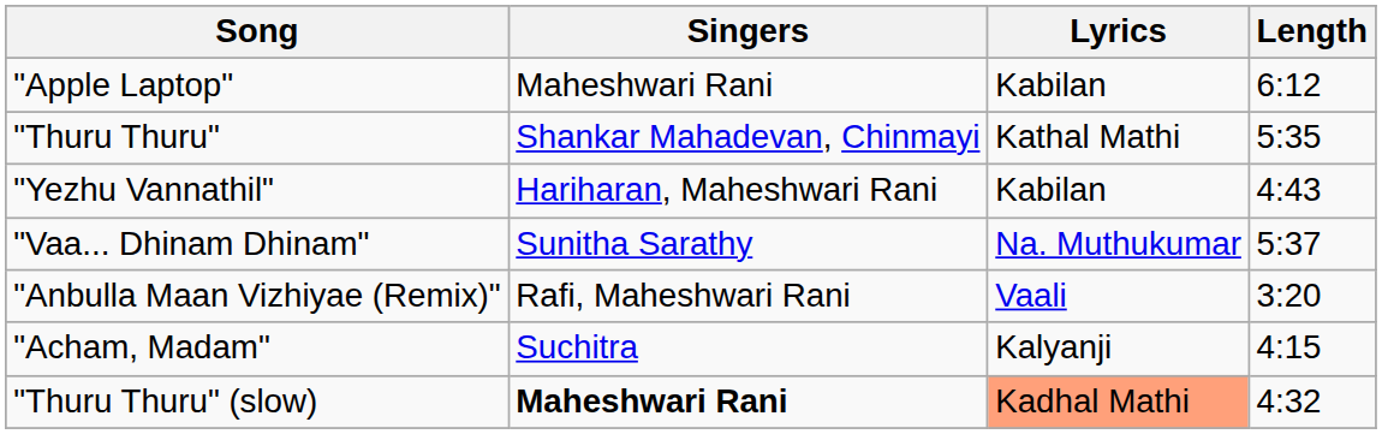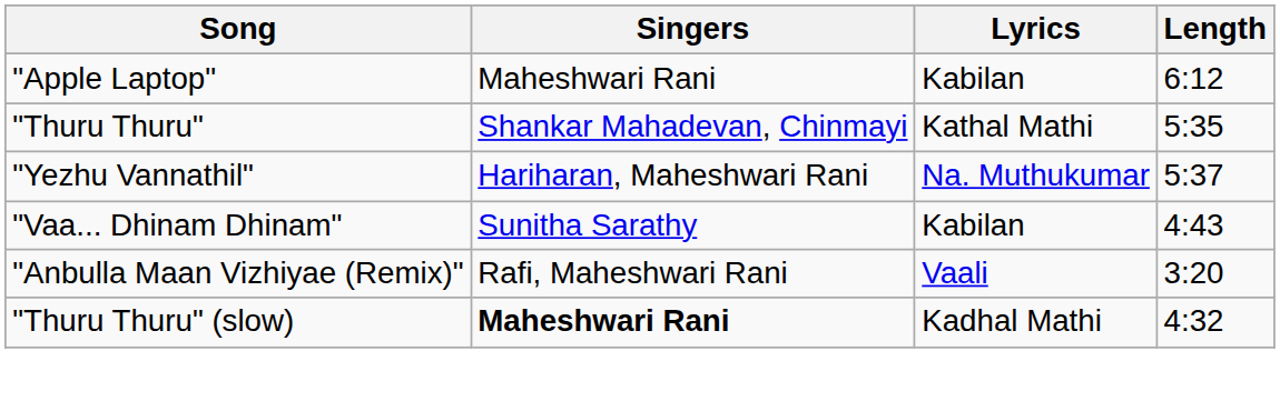"Yezhu Vannathil" | Lyrics: Kabilan -> Na. Muthukumar
"Yezhu Vannathil" | Length: 4:43 -> 5:37
"Vaa... Dhinam Dhinam" | Lyrics: Na. Muthukumar -> Kabilan
"Vaa... Dhinam Dhinam" | Length: 5:37 -> 4:43
- row: "Acham, Madam" | Suchitra | Kalyanji | 4:15
"Thuru Thuru" (slow) | Lyrics: lightsalmon background -> no background
